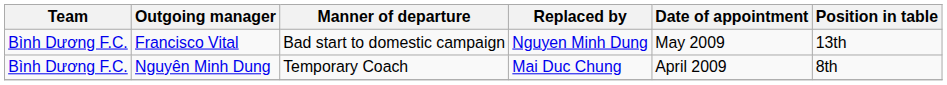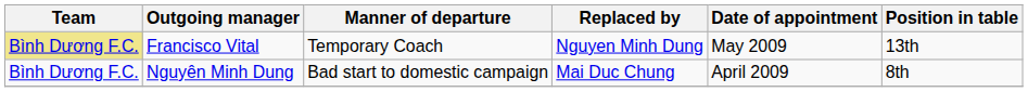Francisco Vital | Team: no background -> khaki background
Francisco Vital | Manner of departure: Bad start to domestic campaign -> Temporary Coach
Nguyên Minh Dung | Manner of departure: Temporary Coach -> Bad start to domestic campaign
